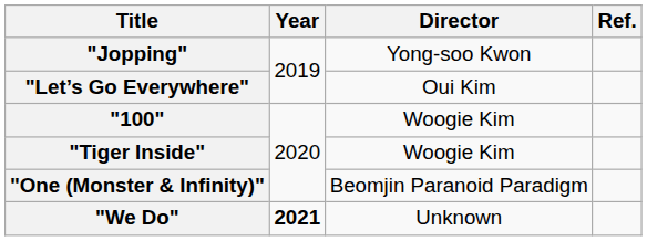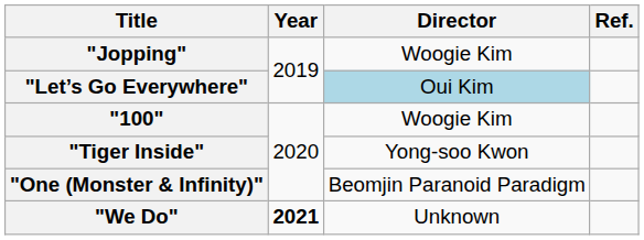"Jopping" | Director: Yong-soo Kwon -> Woogie Kim
"Let’s Go Everywhere" | Director: no background -> lightblue background
"Tiger Inside" | Director: Woogie Kim -> Yong-soo Kwon
